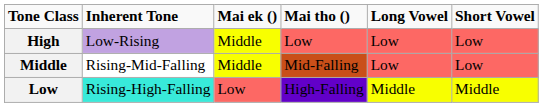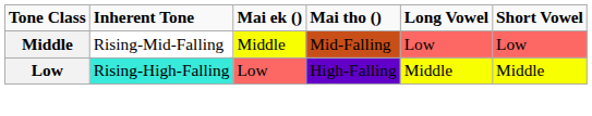- row: High | Low-Rising | Middle | Low | Low | Low
